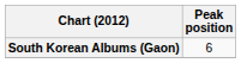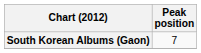South Korean Albums (Gaon) | Peak position: 6 -> 7
